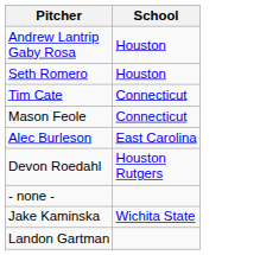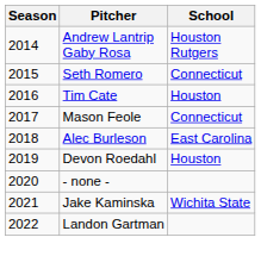+ column: Season | 2014 | 2015 | 2016 | 2017 | 2018 | 2019 | 2020 | 2021 | 2022
Andrew Lantrip Gaby Rosa | School: Houston -> Houston Rutgers
Seth Romero | School: Houston -> Connecticut
Tim Cate | School: Connecticut -> Houston
Devon Roedahl | School: Houston Rutgers -> Houston
